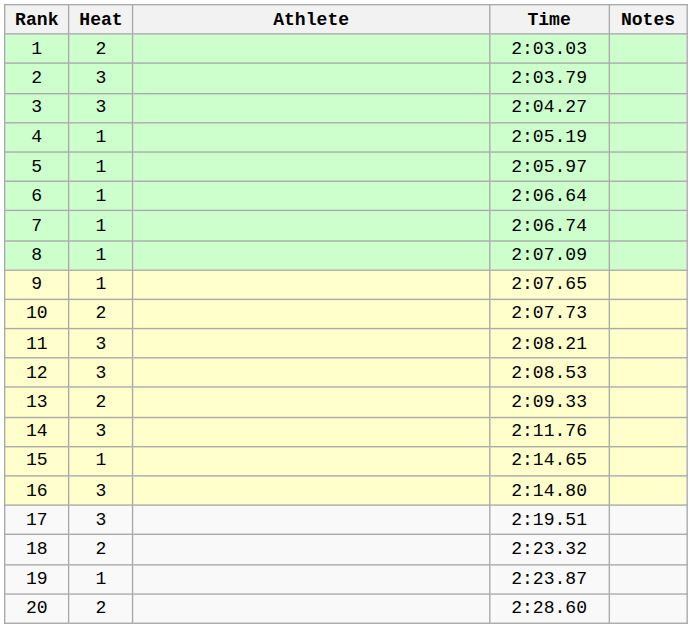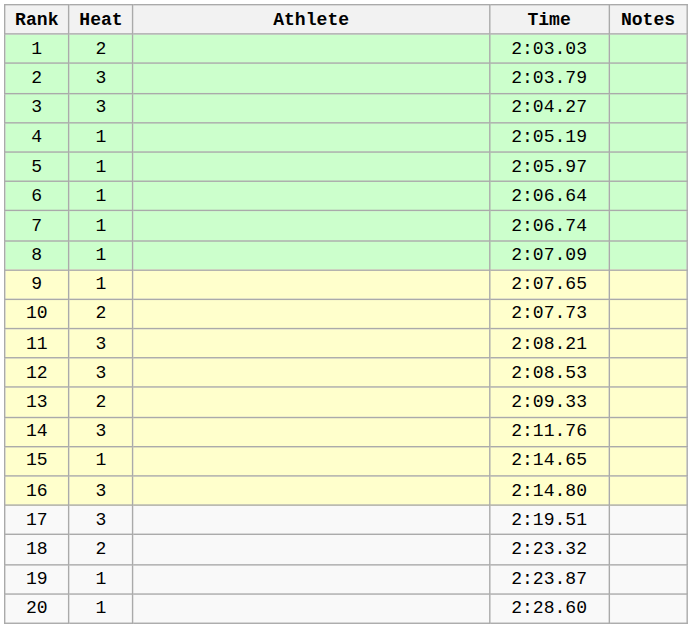20 | Heat: 2 -> 1
